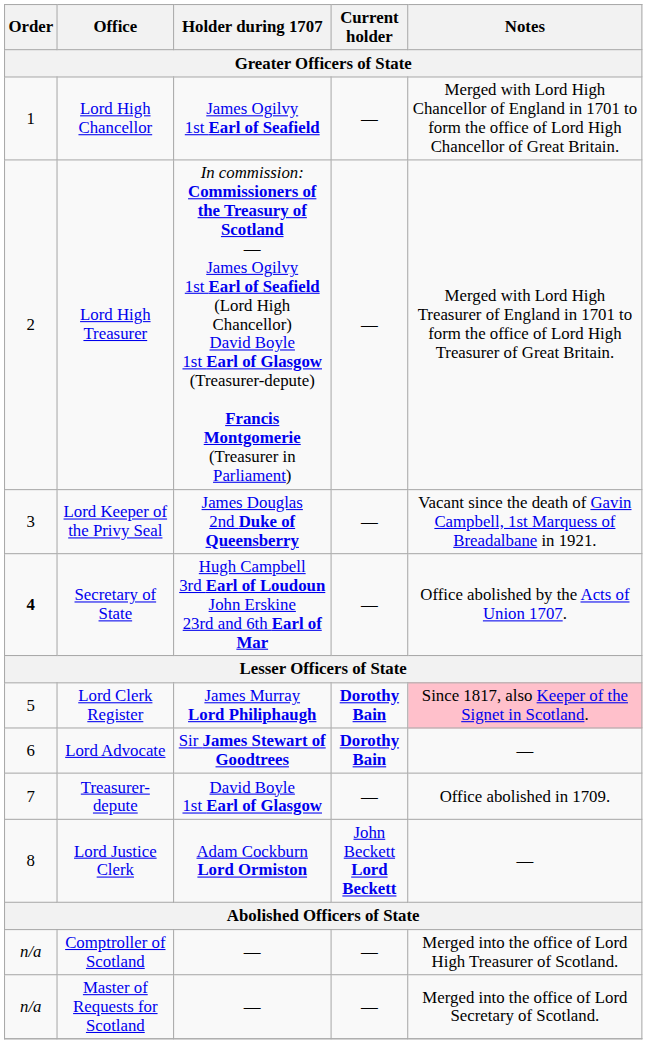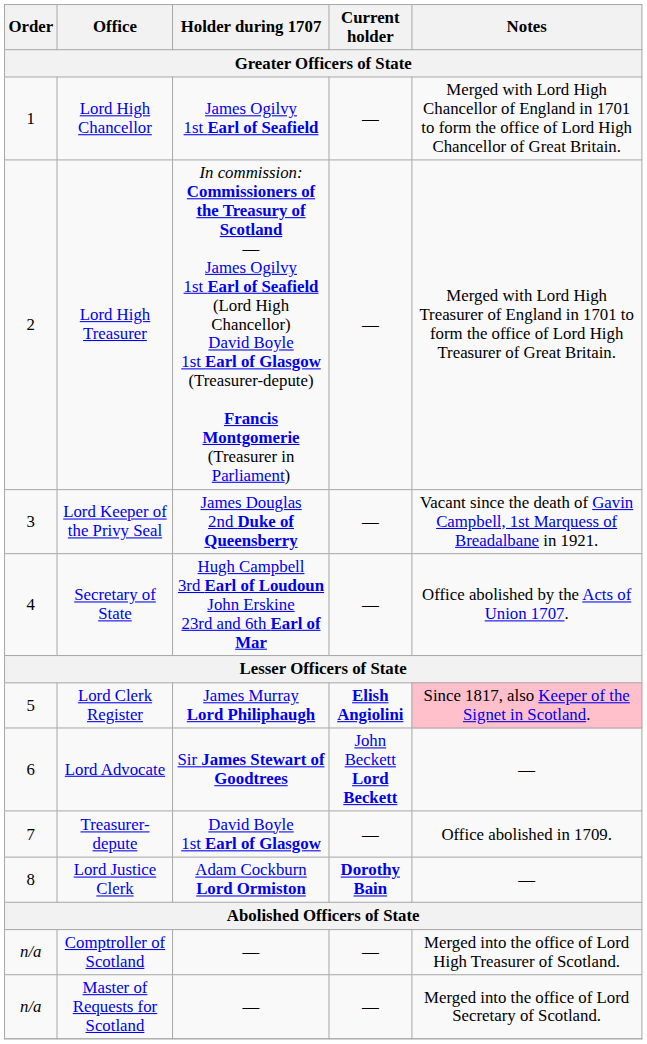Secretary of State | Order: bold -> normal
Lord Clerk Register | Current holder: Dorothy Bain -> Elish Angiolini
Lord Advocate | Current holder: Dorothy Bain -> John Beckett Lord Beckett
Lord Justice Clerk | Current holder: John Beckett Lord Beckett -> Dorothy Bain
